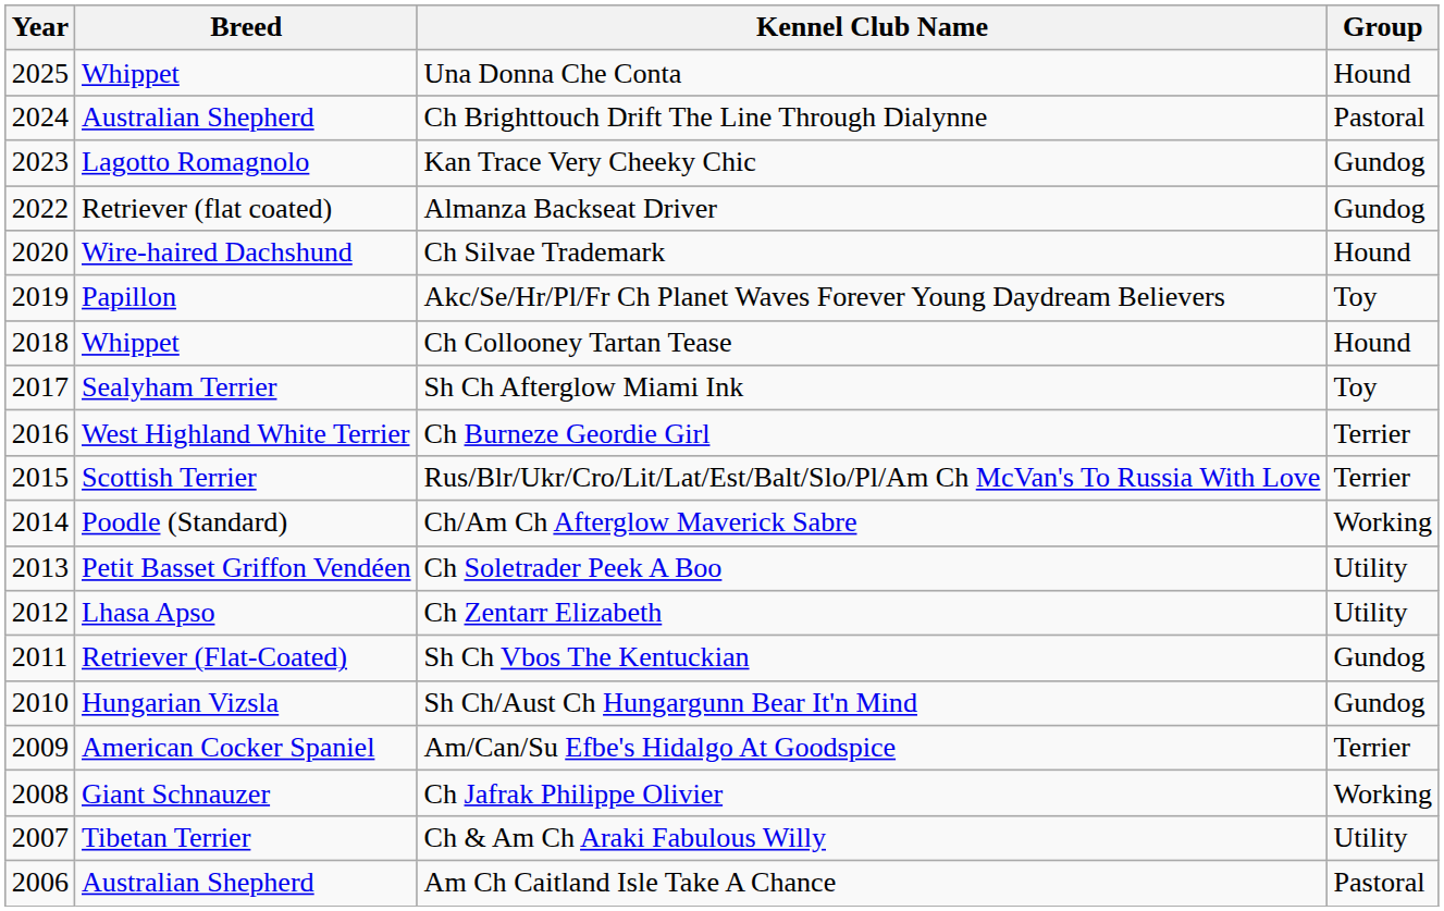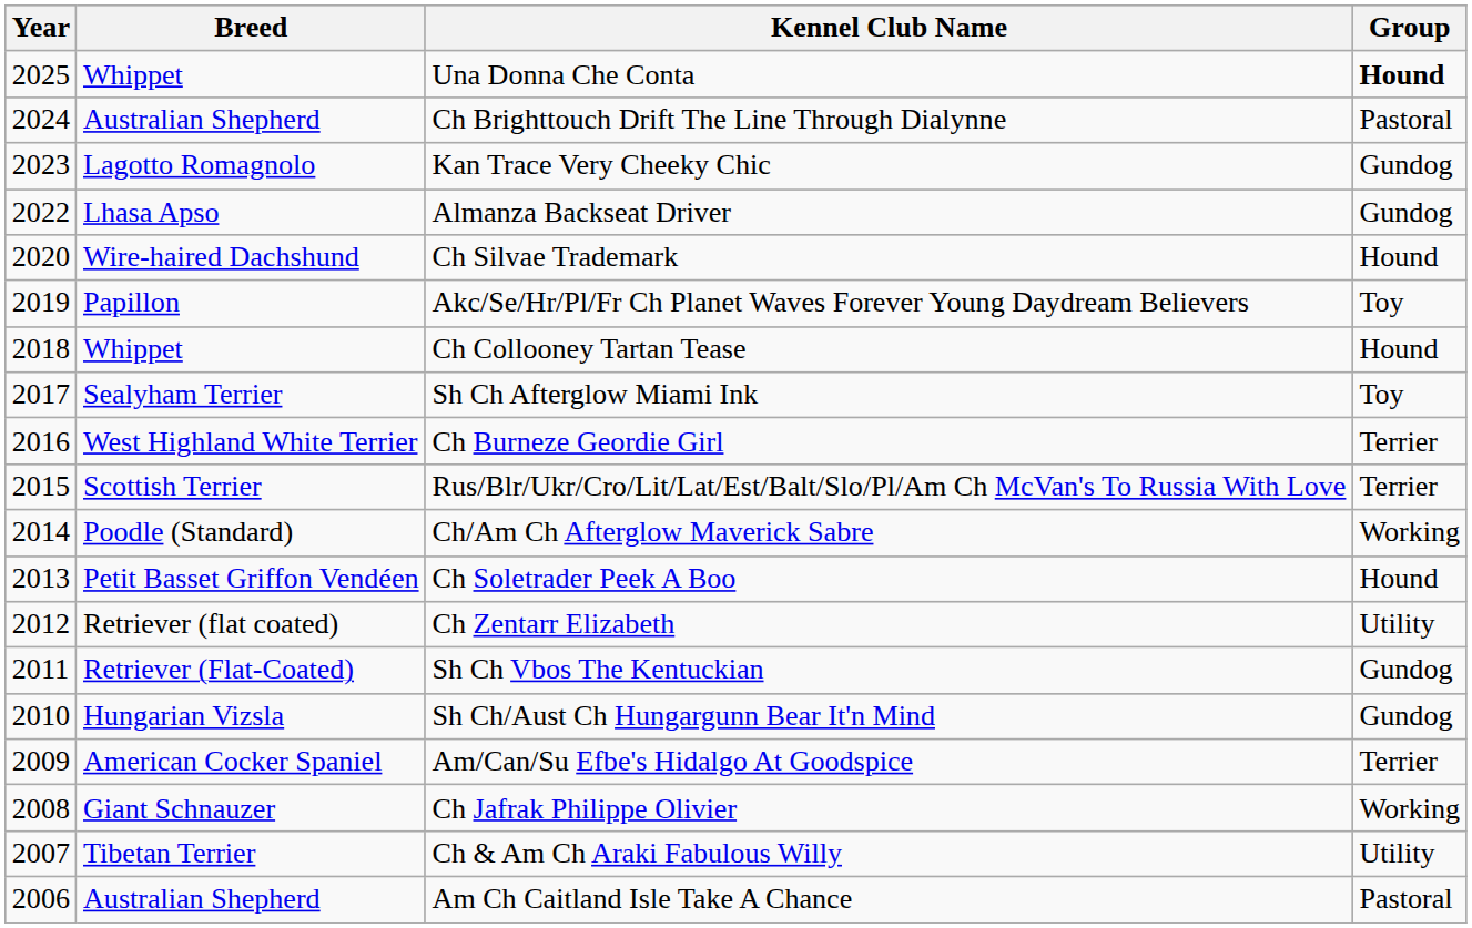Una Donna Che Conta | Group: normal -> bold
Almanza Backseat Driver | Breed: Retriever (flat coated) -> Lhasa Apso
Ch Soletrader Peek A Boo | Group: Utility -> Hound
Ch Zentarr Elizabeth | Breed: Lhasa Apso -> Retriever (flat coated)
